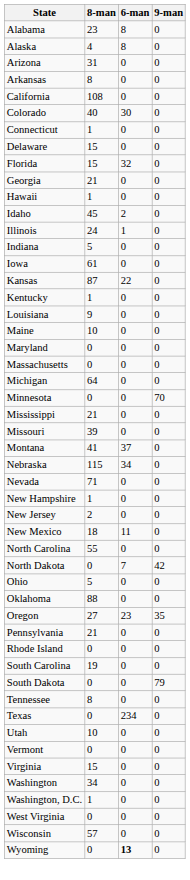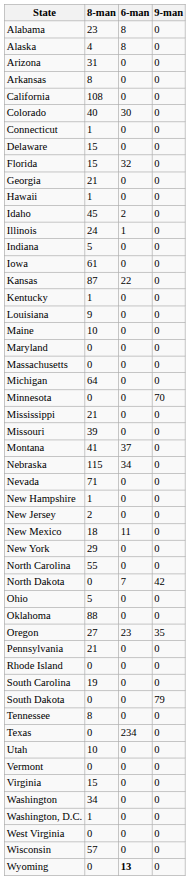+ row: New York | 29 | 0 | 0
